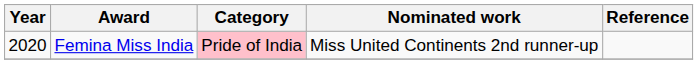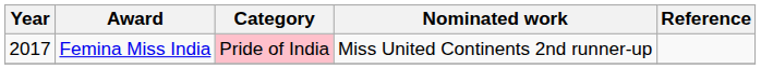Femina Miss India | Year: 2020 -> 2017
